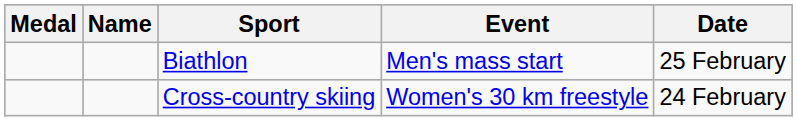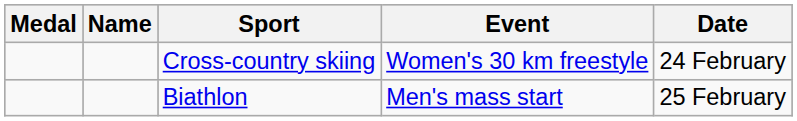rows swapped: Biathlon <-> Cross-country skiing
